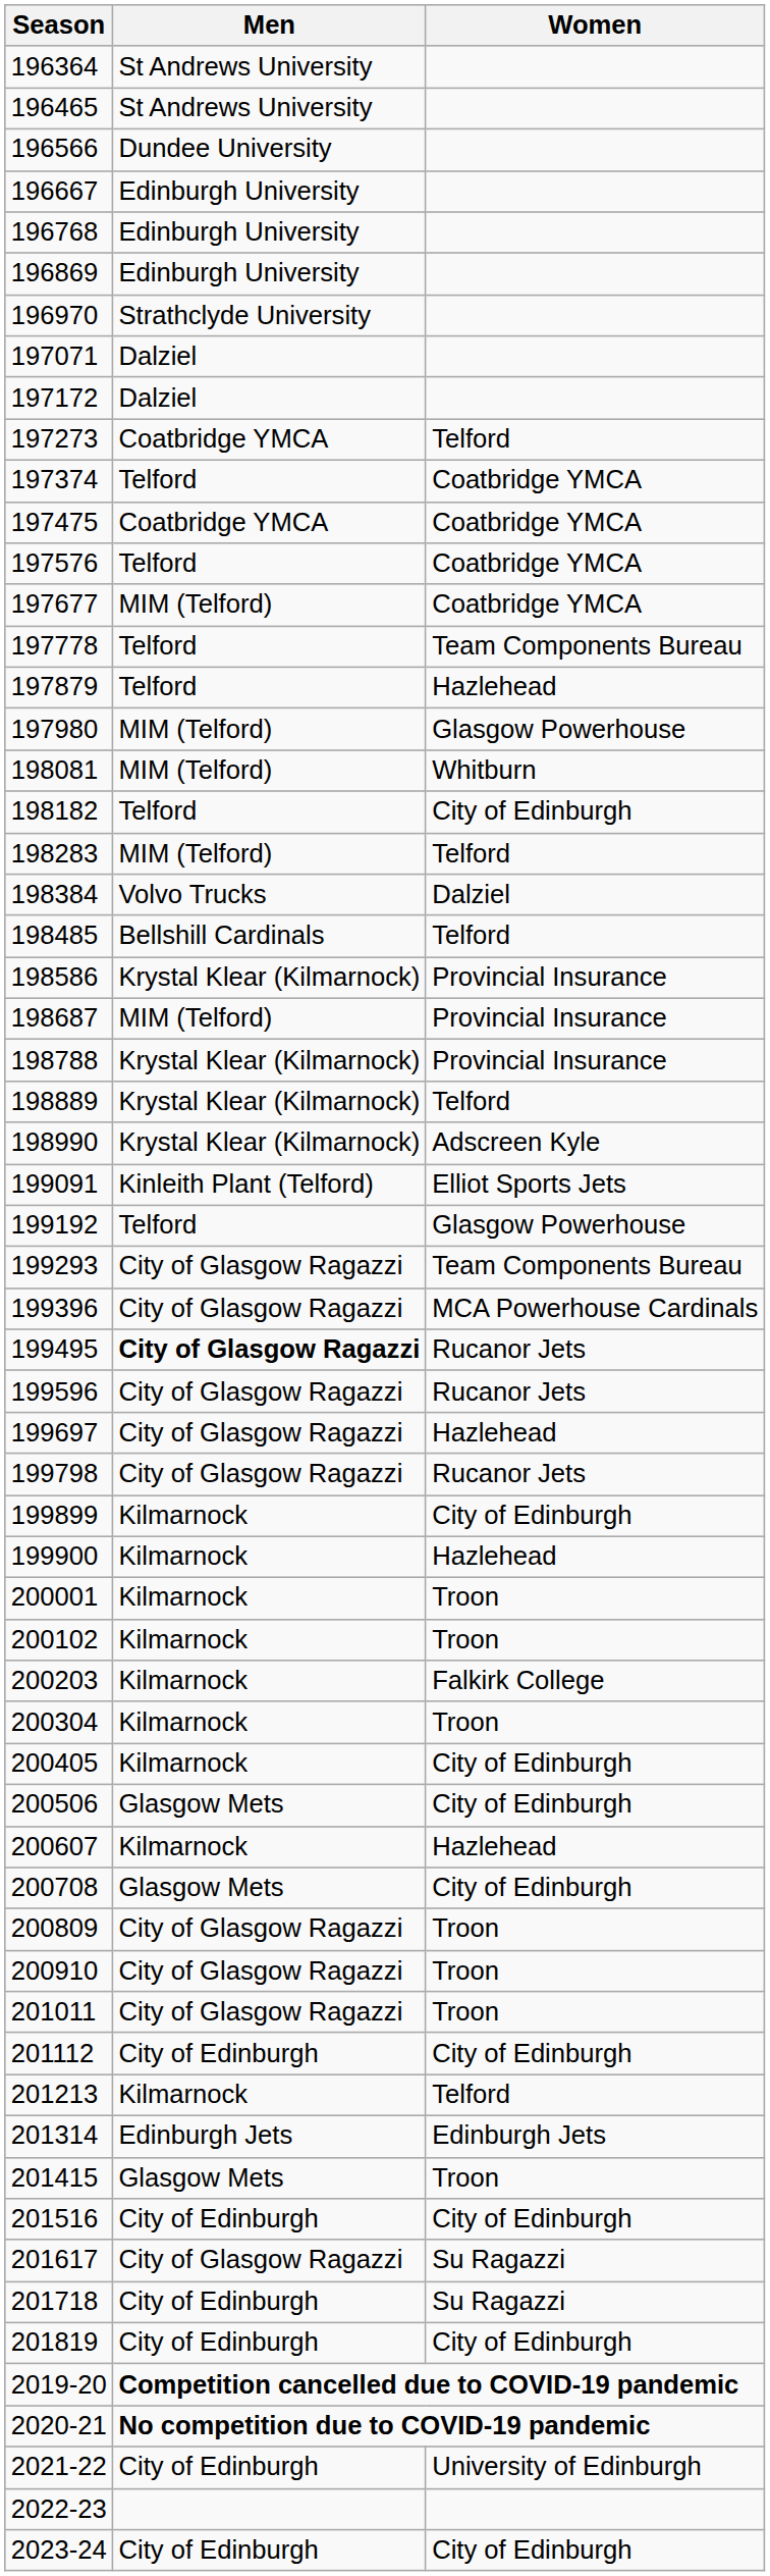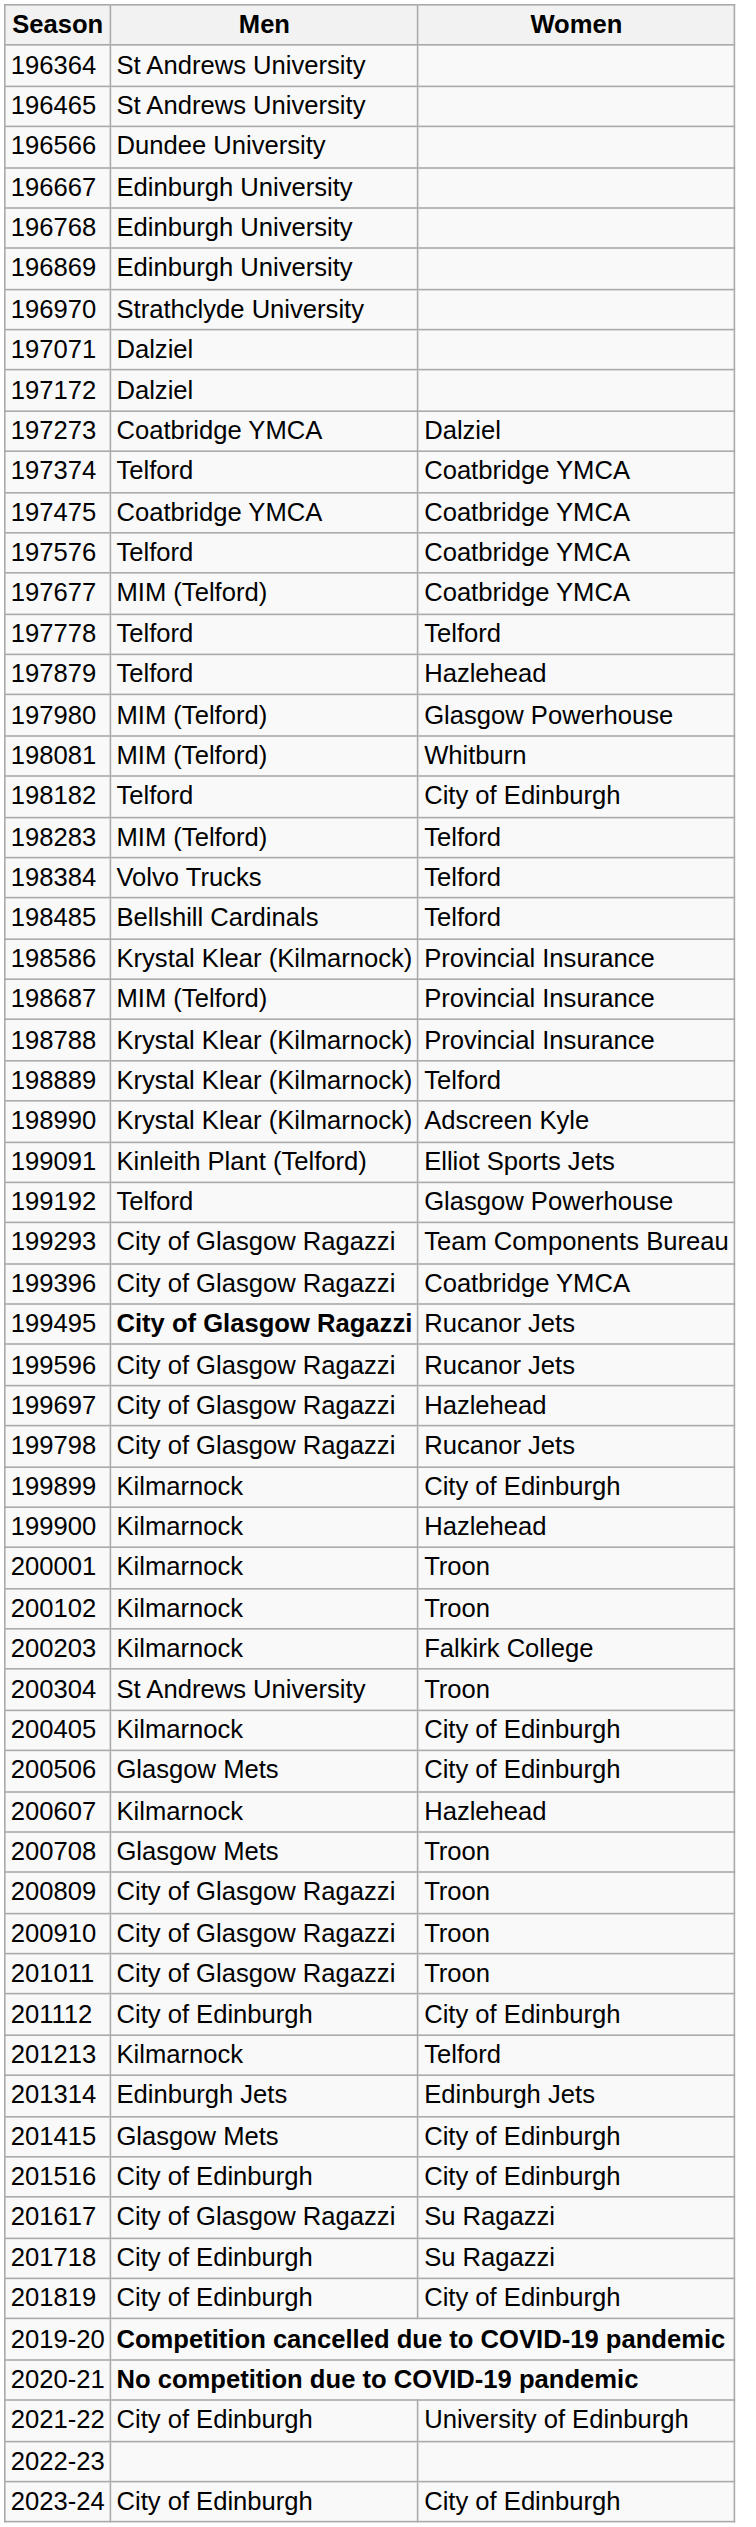197273 | Women: Telford -> Dalziel
197778 | Women: Team Components Bureau -> Telford
198384 | Women: Dalziel -> Telford
199396 | Women: MCA Powerhouse Cardinals -> Coatbridge YMCA
200304 | Men: Kilmarnock -> St Andrews University
200708 | Women: City of Edinburgh -> Troon
201415 | Women: Troon -> City of Edinburgh
